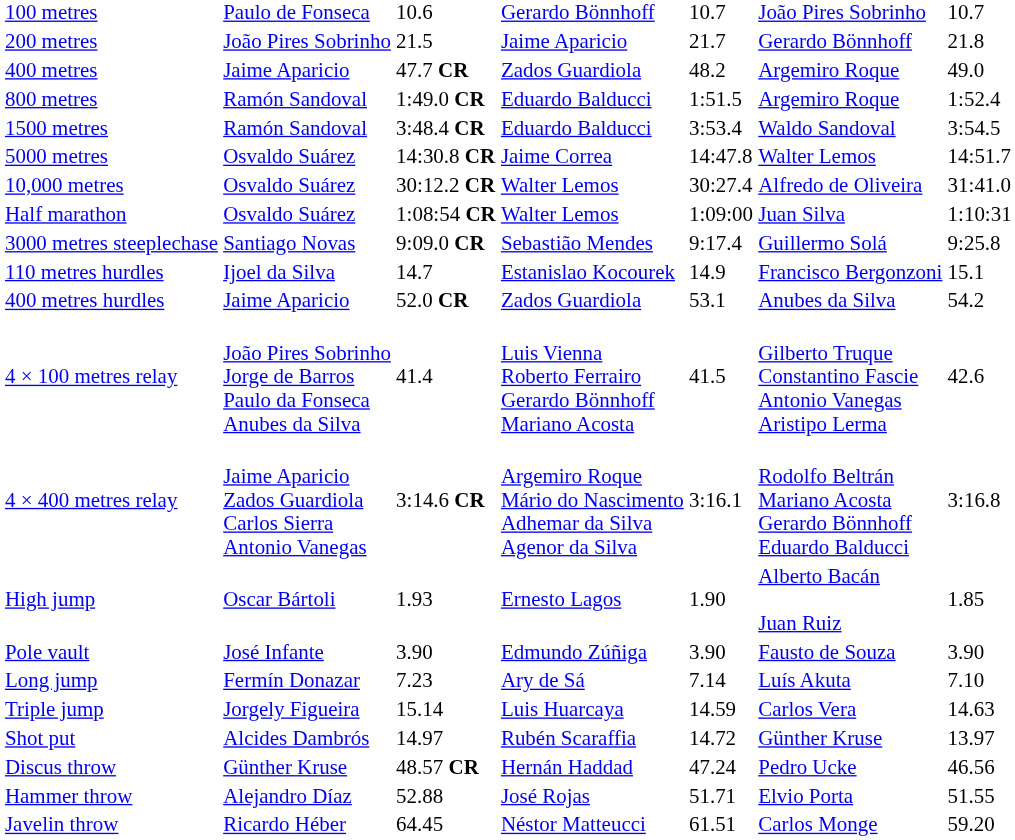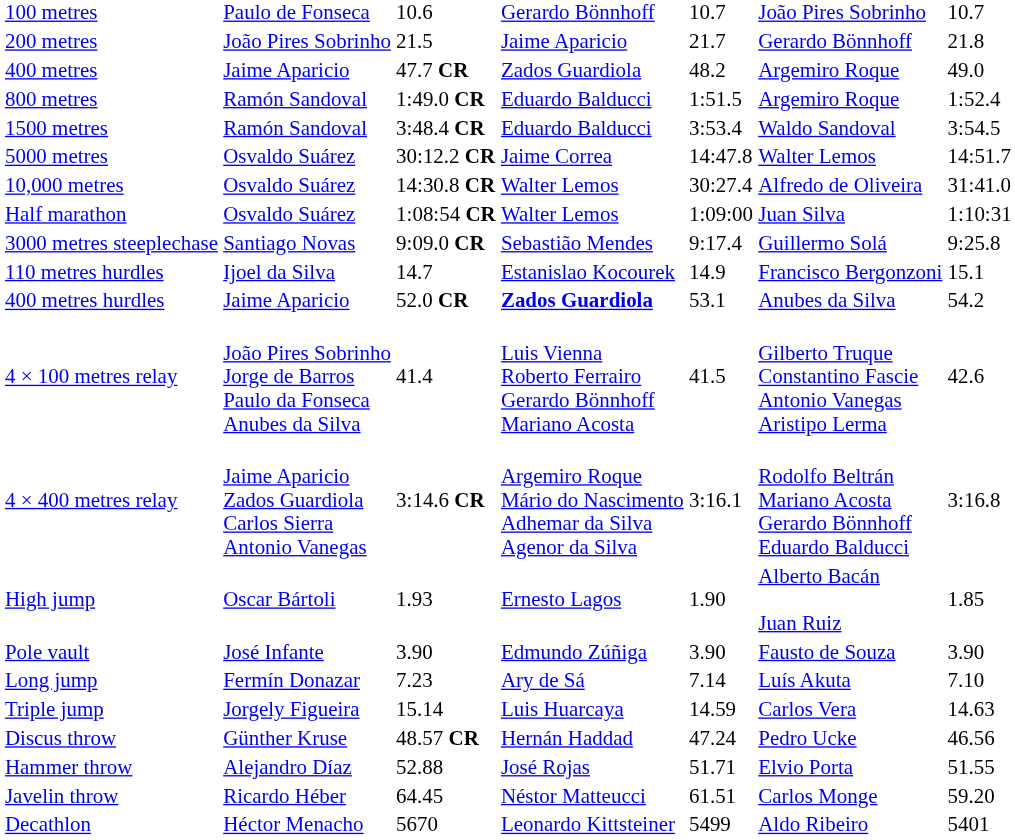5000 metres | column 3: 14:30.8 CR -> 30:12.2 CR
10,000 metres | column 3: 30:12.2 CR -> 14:30.8 CR
400 metres hurdles | column 4: normal -> bold
- row: Shot put | Alcides Dambrós | 14.97 | Rubén Scaraffia | 14.72 | Günther Kruse | 13.97
+ row: Decathlon | Héctor Menacho | 5670 | Leonardo Kittsteiner | 5499 | Aldo Ribeiro | 5401
